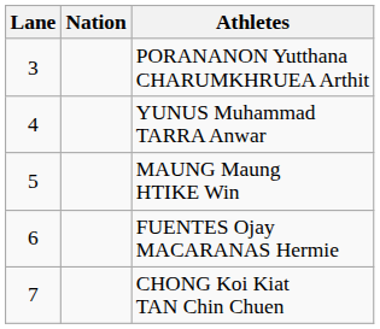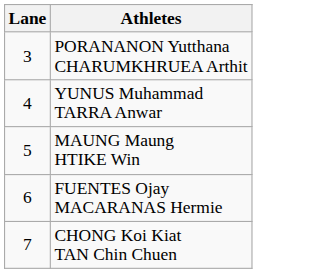- column: Nation
